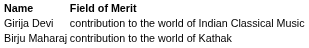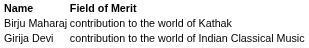rows swapped: Girija Devi <-> Birju Maharaj
